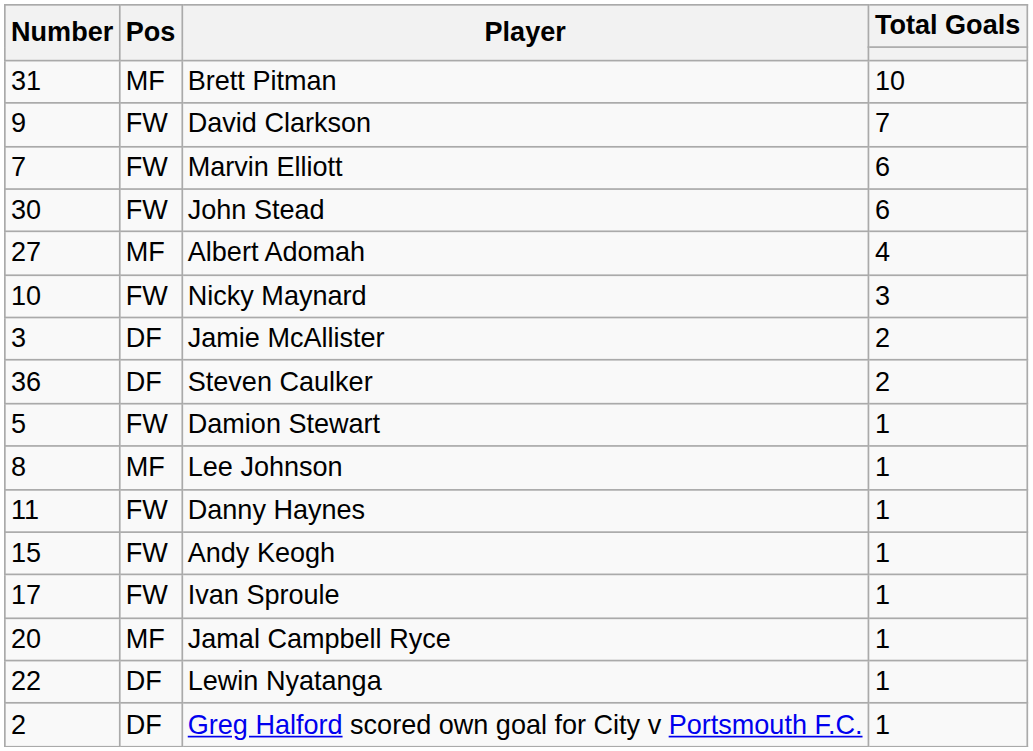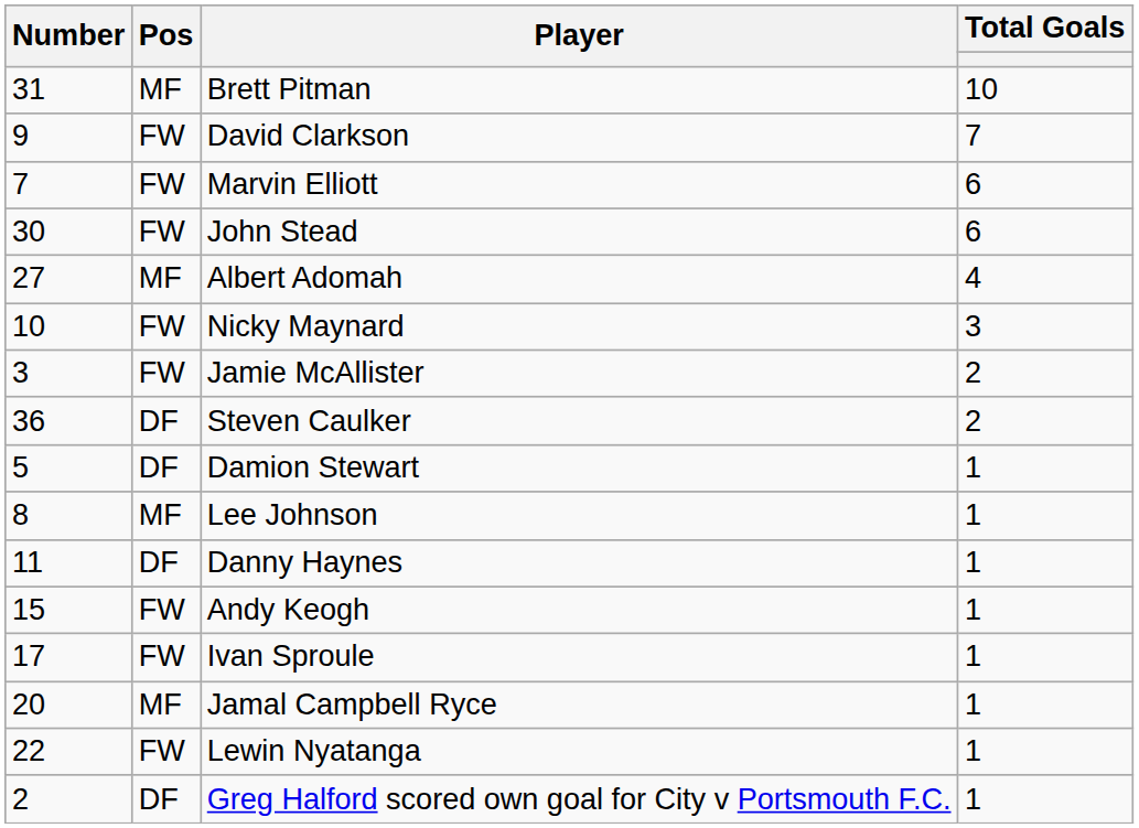Jamie McAllister | Pos: DF -> FW
Damion Stewart | Pos: FW -> DF
Danny Haynes | Pos: FW -> DF
Lewin Nyatanga | Pos: DF -> FW
